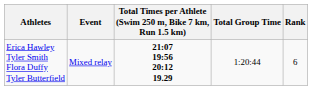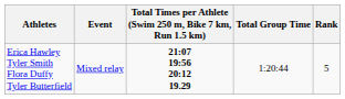Erica Hawley Tyler Smith Flora Duffy Tyler Butterfield | Rank: 6 -> 5
